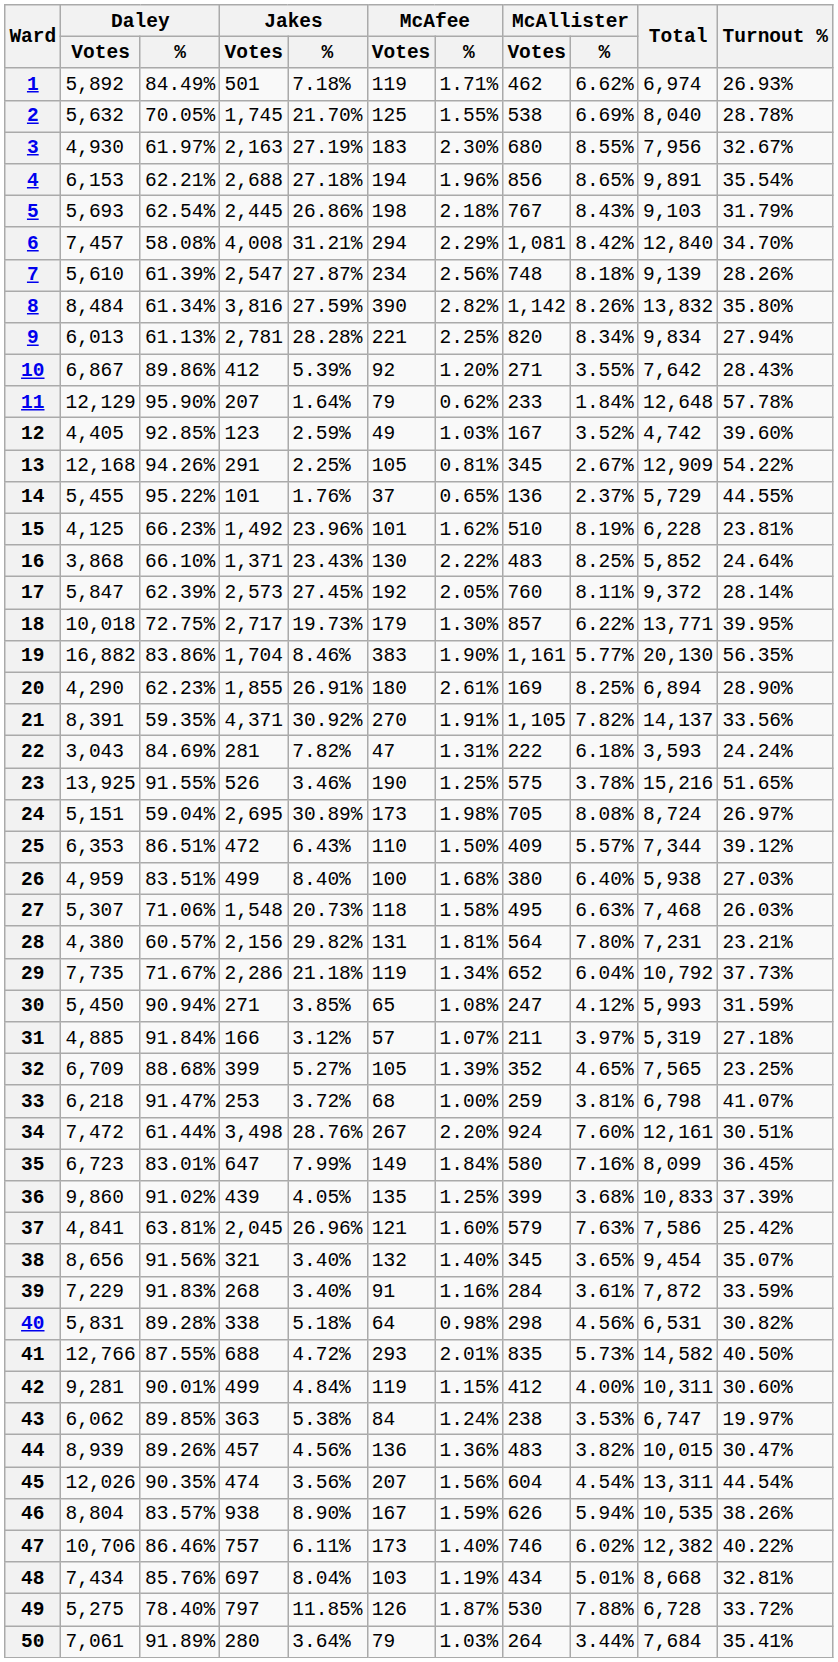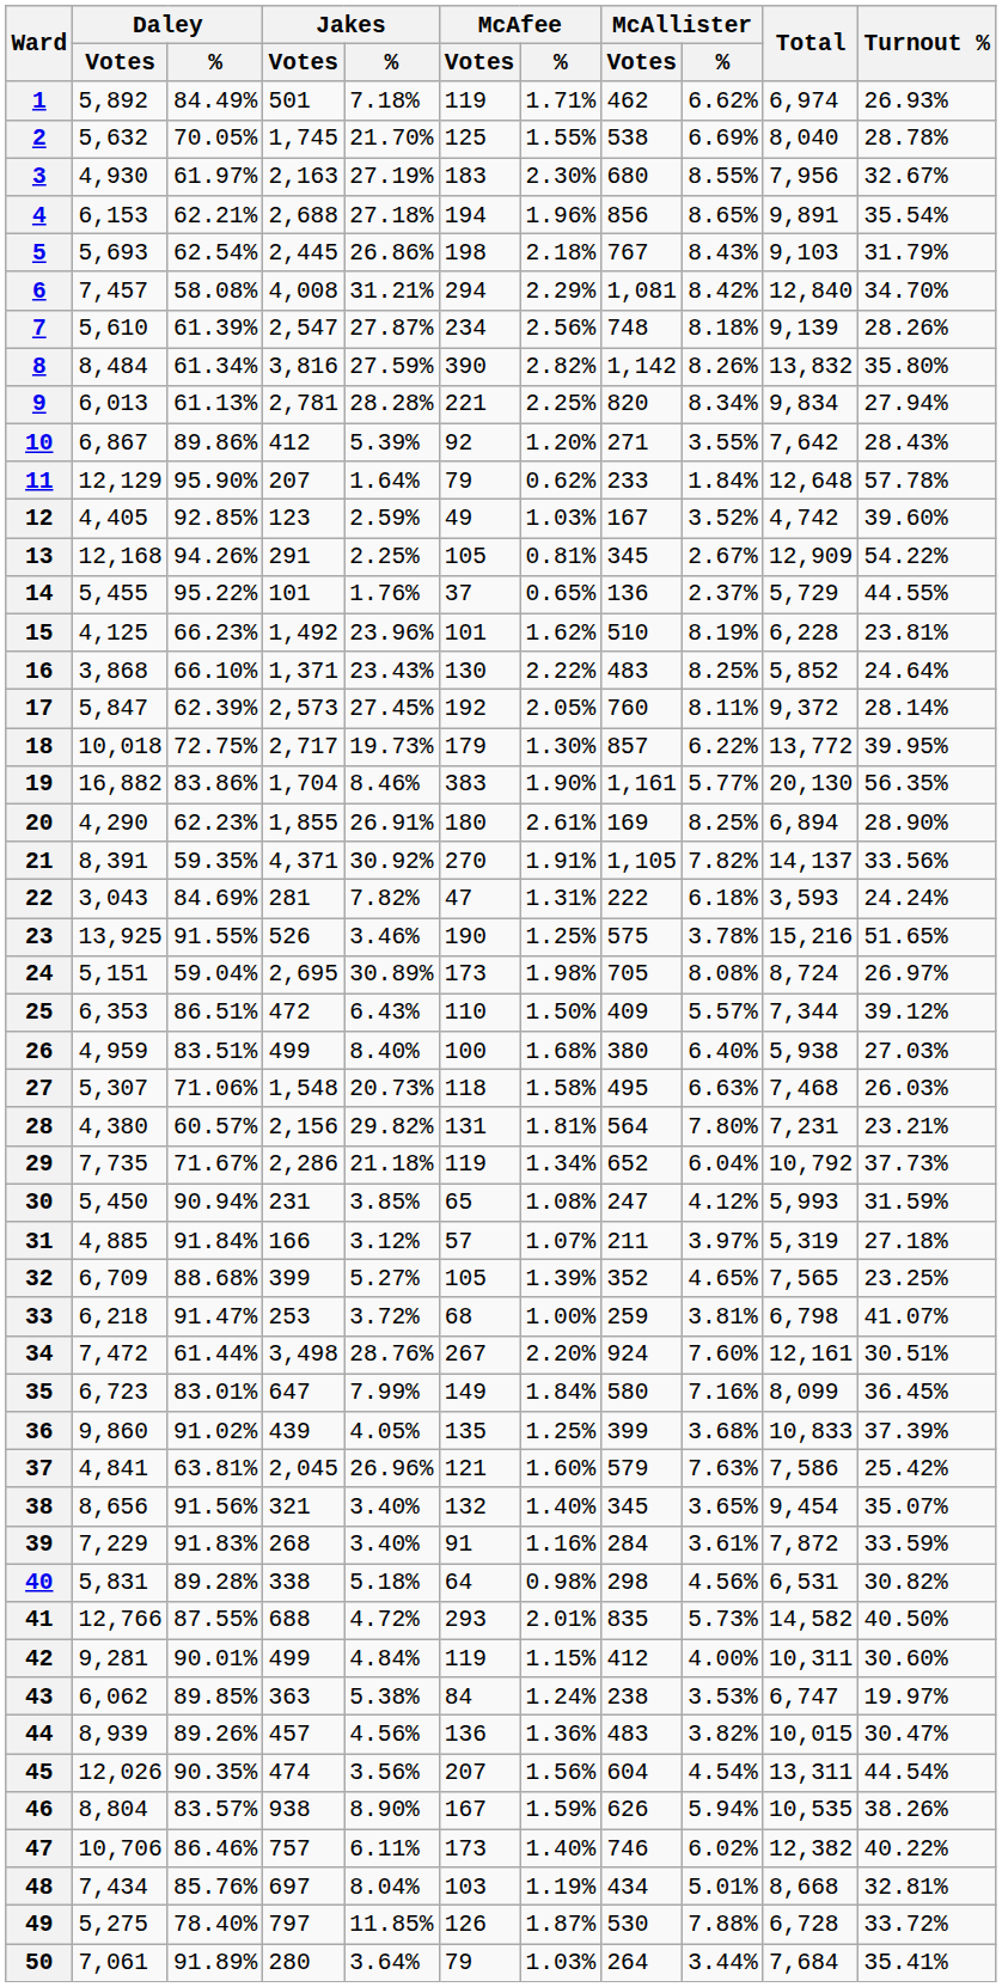18 | Total: 13,771 -> 13,772
30 | Jakes / Votes: 271 -> 231
